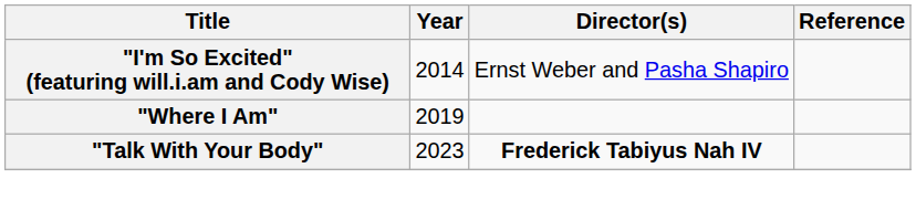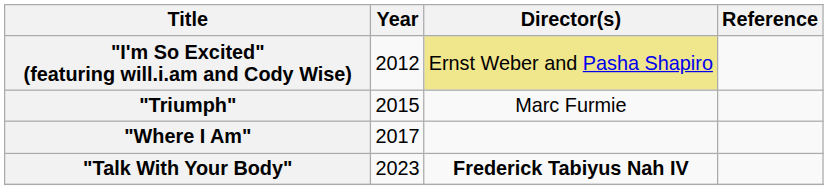"I'm So Excited" (featuring will.i.am and Cody Wise) | Year: 2014 -> 2012
"I'm So Excited" (featuring will.i.am and Cody Wise) | Director(s): no background -> khaki background
+ row: "Triumph" | 2015 | Marc Furmie
"Where I Am" | Year: 2019 -> 2017
